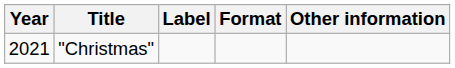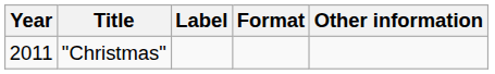"Christmas" | Year: 2021 -> 2011
